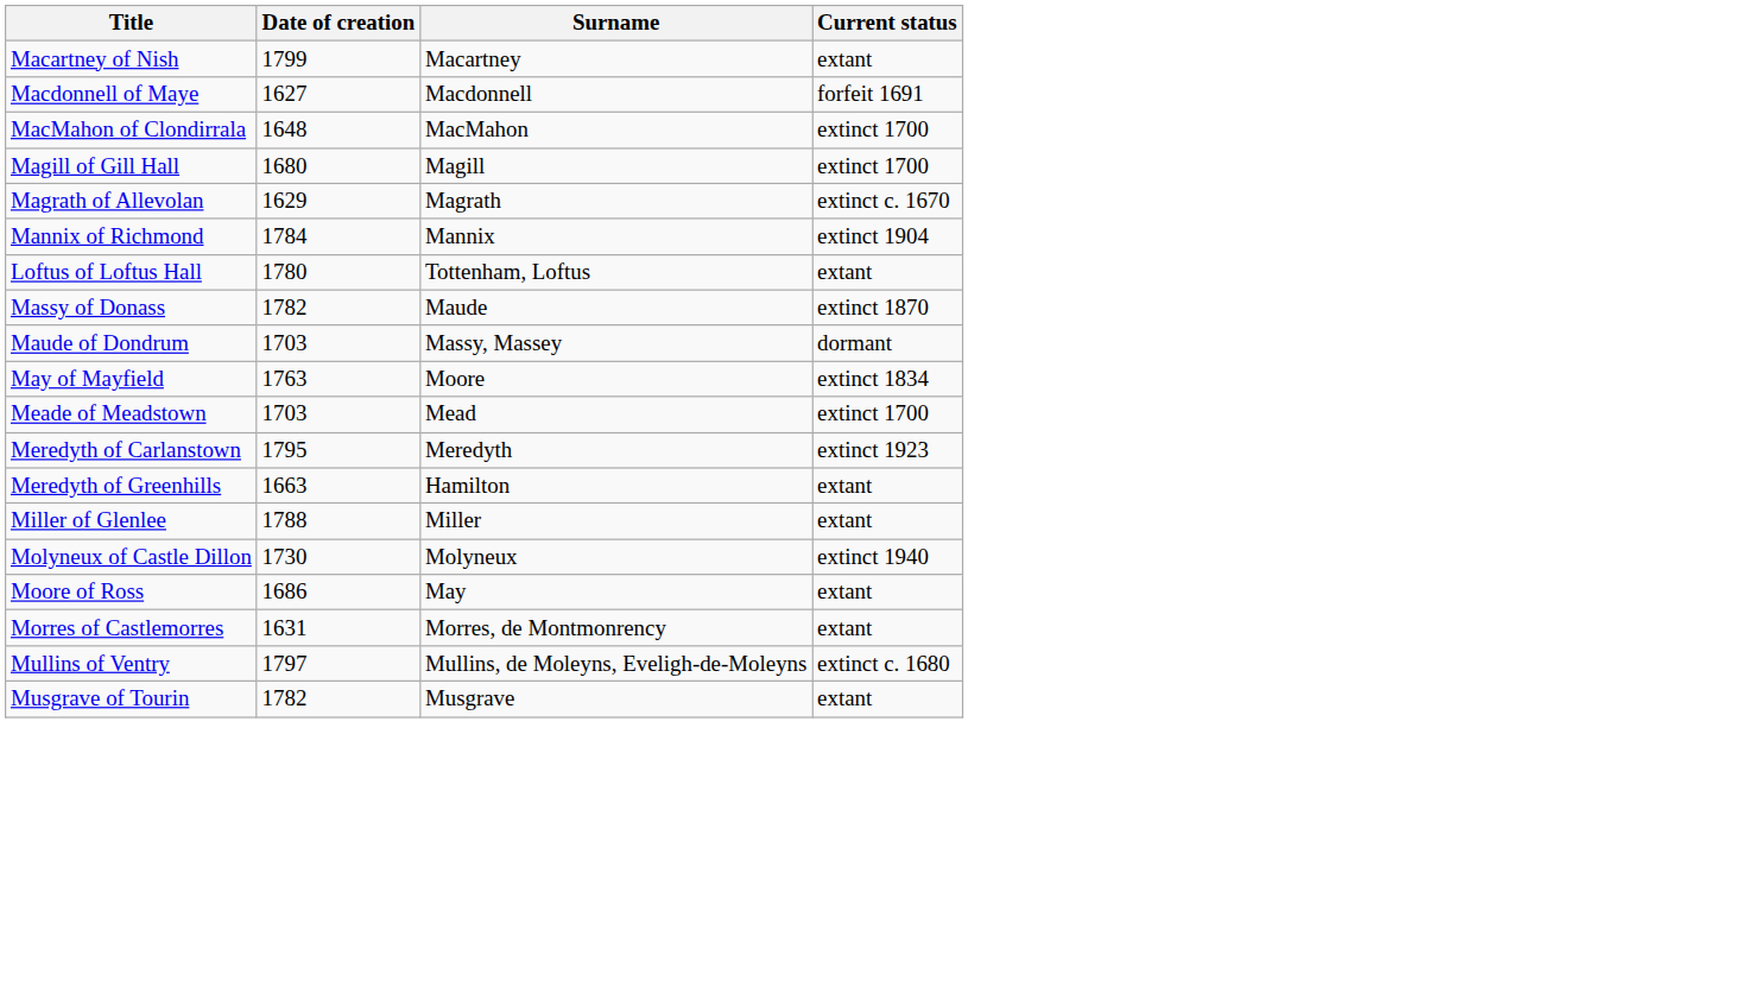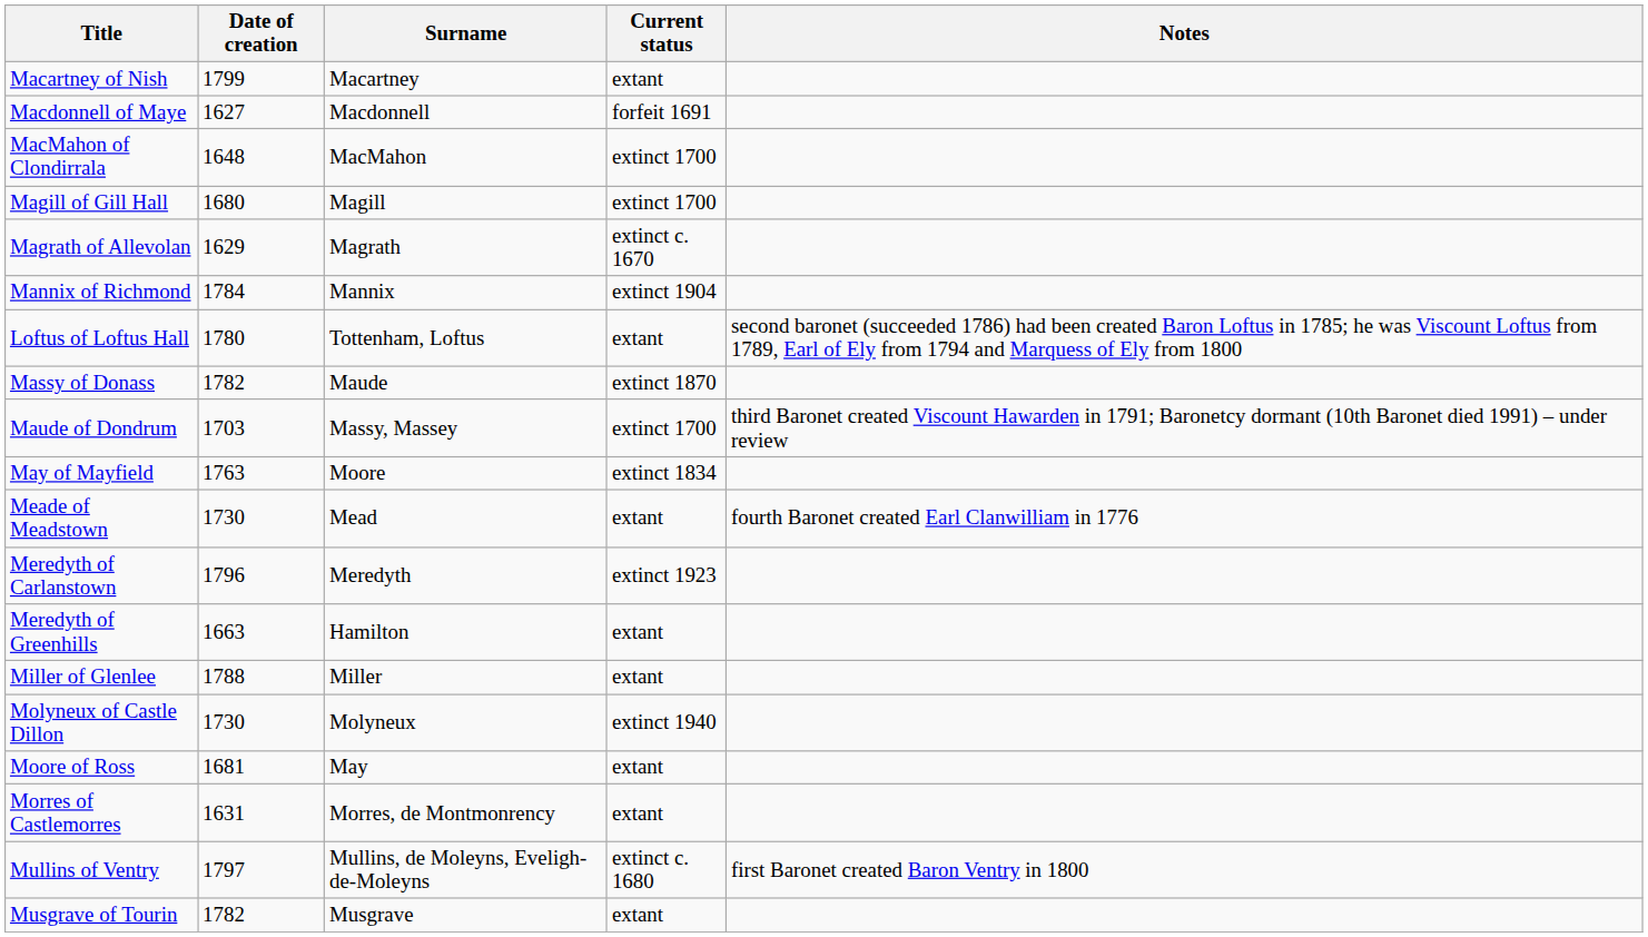+ column: Notes | second baronet (succeeded 1786) had been created Baron Loftus in 1785; he was Viscount Loftus from 1789, Earl of Ely from 1794 and Marquess of Ely from 1800 | third Baronet created Viscount Hawarden in 1791; Baronetcy dormant (10th Baronet died 1991) – under review | fourth Baronet created Earl Clanwilliam in 1776 | first Baronet created Baron Ventry in 1800
Maude of Dondrum | Current status: dormant -> extinct 1700
Meade of Meadstown | Date of creation: 1703 -> 1730
Meade of Meadstown | Current status: extinct 1700 -> extant
Meredyth of Carlanstown | Date of creation: 1795 -> 1796
Moore of Ross | Date of creation: 1686 -> 1681
